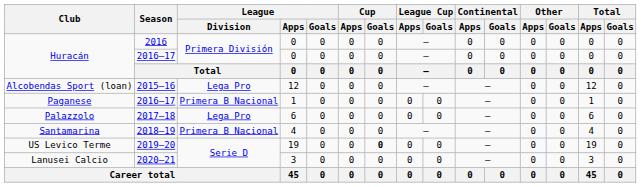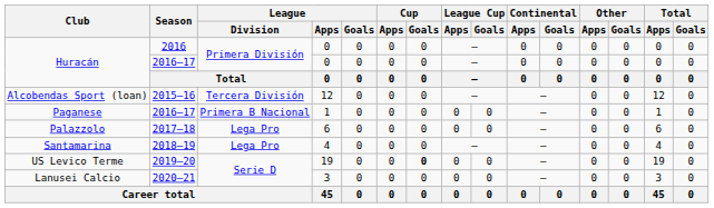Alcobendas Sport (loan) | League / Division: Lega Pro -> Tercera División
Santamarina | League / Division: Primera B Nacional -> Lega Pro
